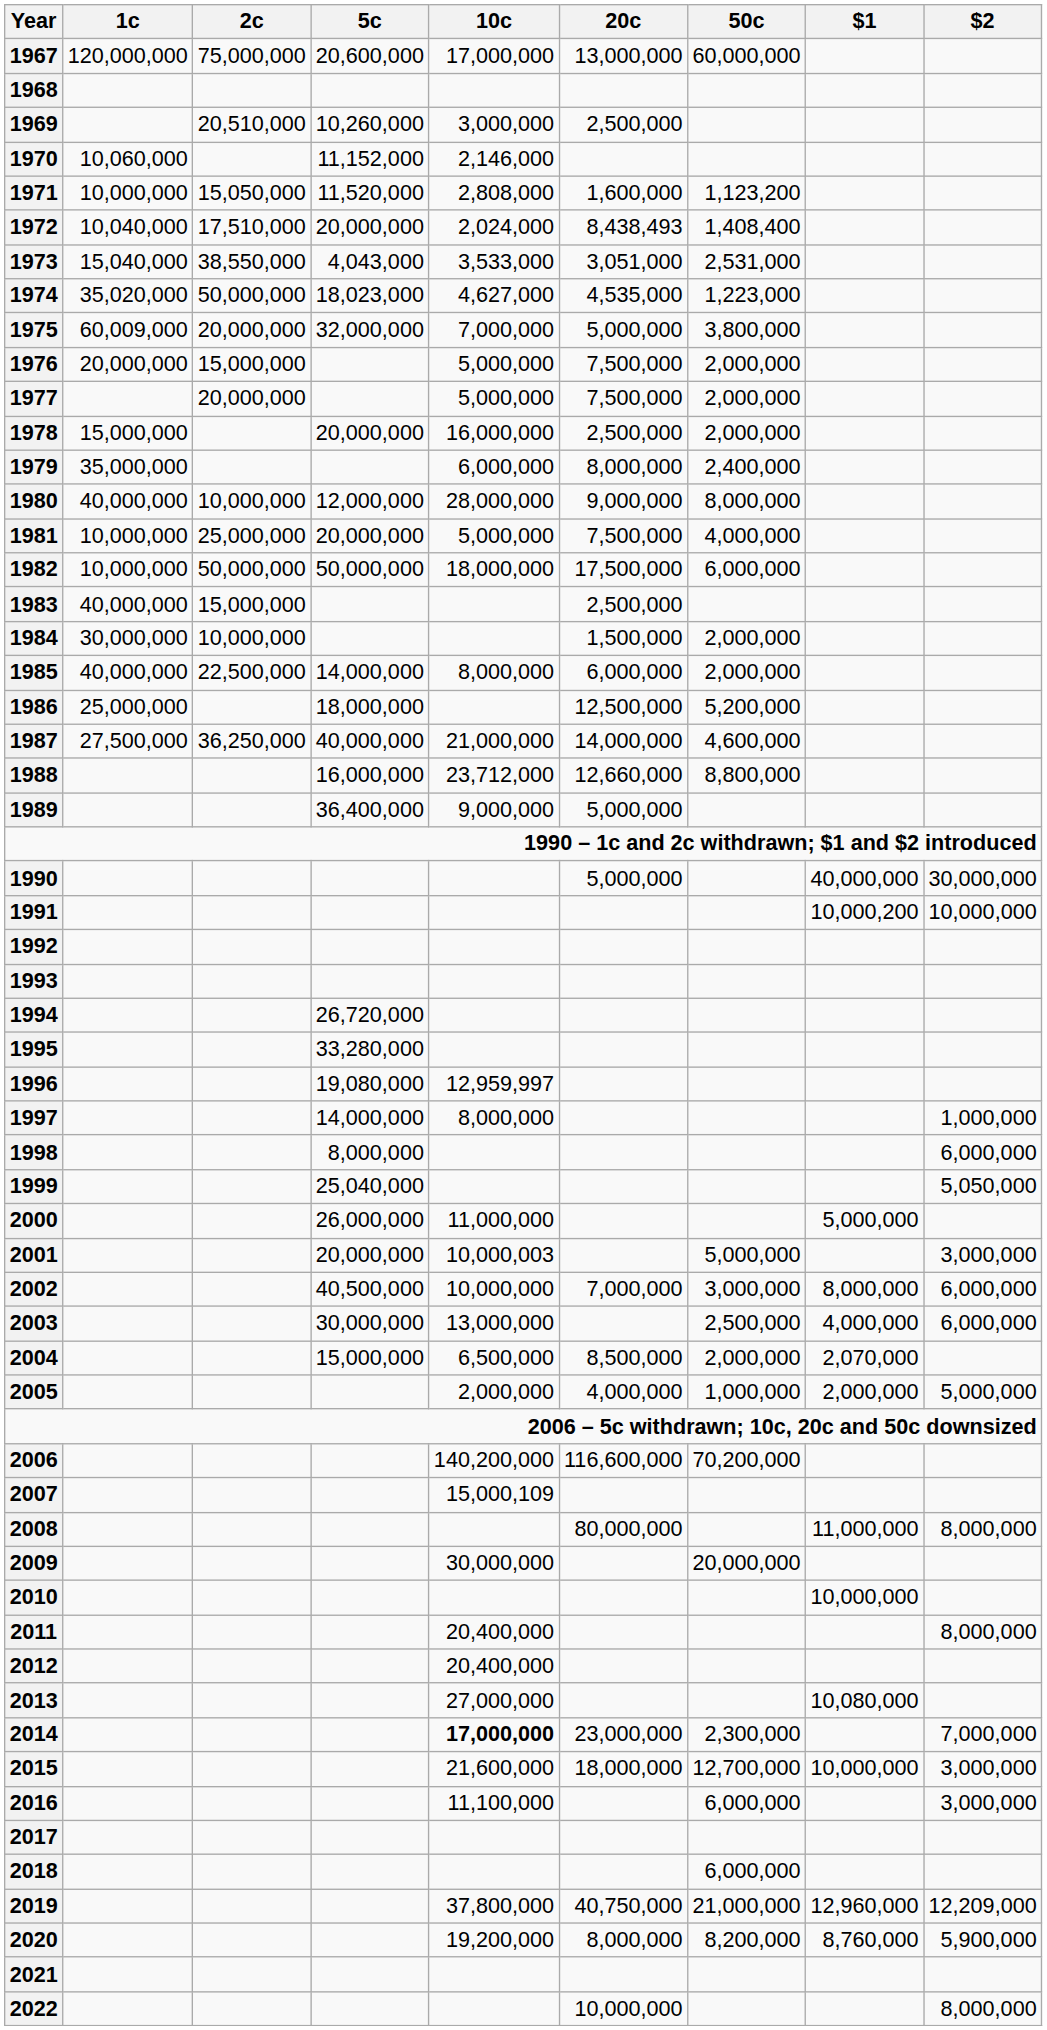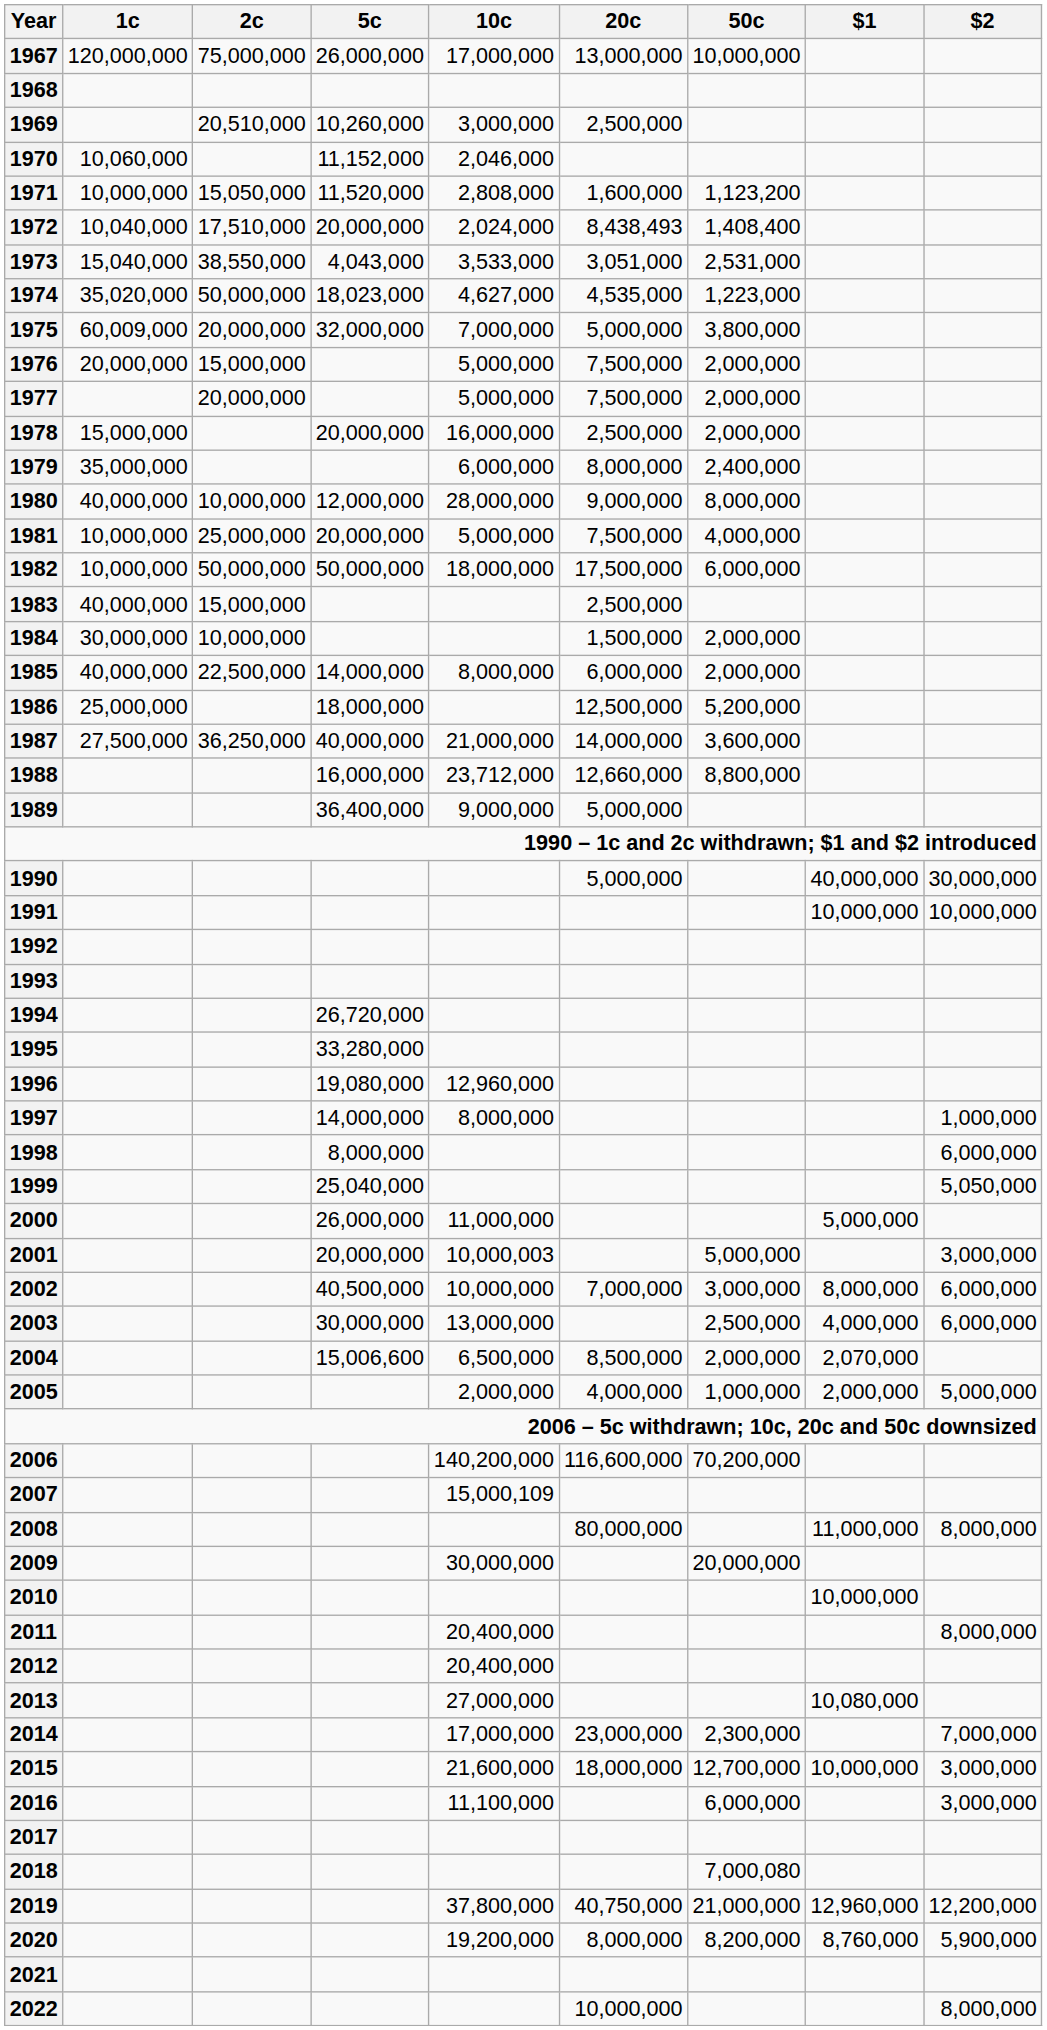1967 | 5c: 20,600,000 -> 26,000,000
1967 | 50c: 60,000,000 -> 10,000,000
1970 | 10c: 2,146,000 -> 2,046,000
1987 | 50c: 4,600,000 -> 3,600,000
1991 | $1: 10,000,200 -> 10,000,000
1996 | 10c: 12,959,997 -> 12,960,000
2004 | 5c: 15,000,000 -> 15,006,600
2014 | 10c: bold -> normal
2018 | 50c: 6,000,000 -> 7,000,080
2019 | $2: 12,209,000 -> 12,200,000
